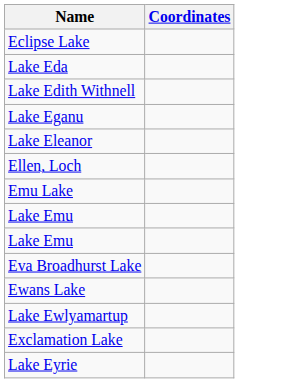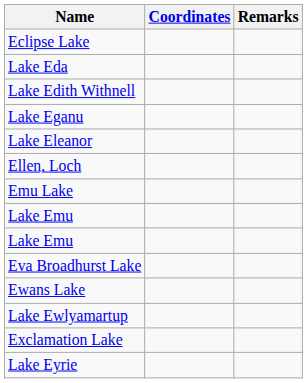+ column: Remarks
